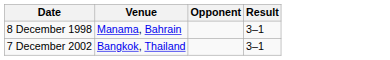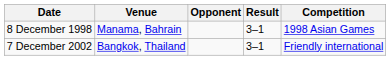+ column: Competition | 1998 Asian Games | Friendly international
